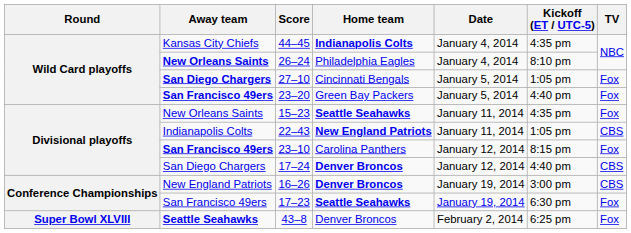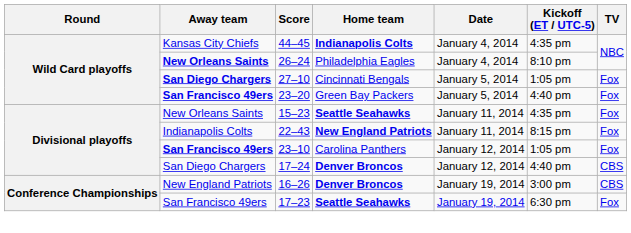22–43 | Kickoff (ET / UTC-5): 1:05 pm -> 8:15 pm
22–43 | TV: CBS -> Fox
23–10 | Kickoff (ET / UTC-5): 8:15 pm -> 1:05 pm
- row: Super Bowl XLVIII | Seattle Seahawks | 43–8 | Denver Broncos | February 2, 2014 | 6:25 pm | Fox
